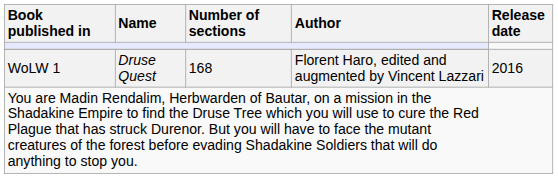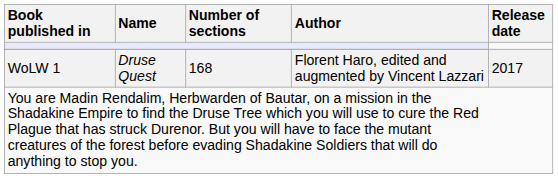WoLW 1 | Release date: 2016 -> 2017
